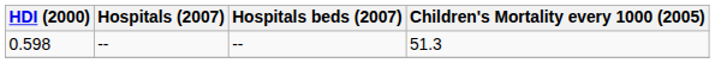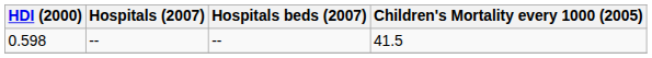0.598 | Children's Mortality every 1000 (2005): 51.3 -> 41.5
